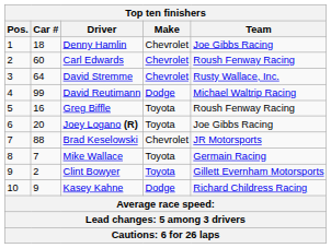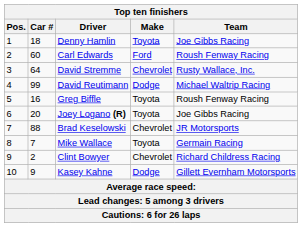Denny Hamlin | Make: Chevrolet -> Toyota
Carl Edwards | Make: Chevrolet -> Ford
Clint Bowyer | Make: Toyota -> Chevrolet
Clint Bowyer | Team: Gillett Evernham Motorsports -> Richard Childress Racing
Kasey Kahne | Team: Richard Childress Racing -> Gillett Evernham Motorsports
